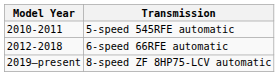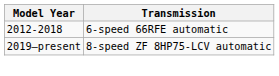- row: 2010-2011 | 5-speed 545RFE automatic
